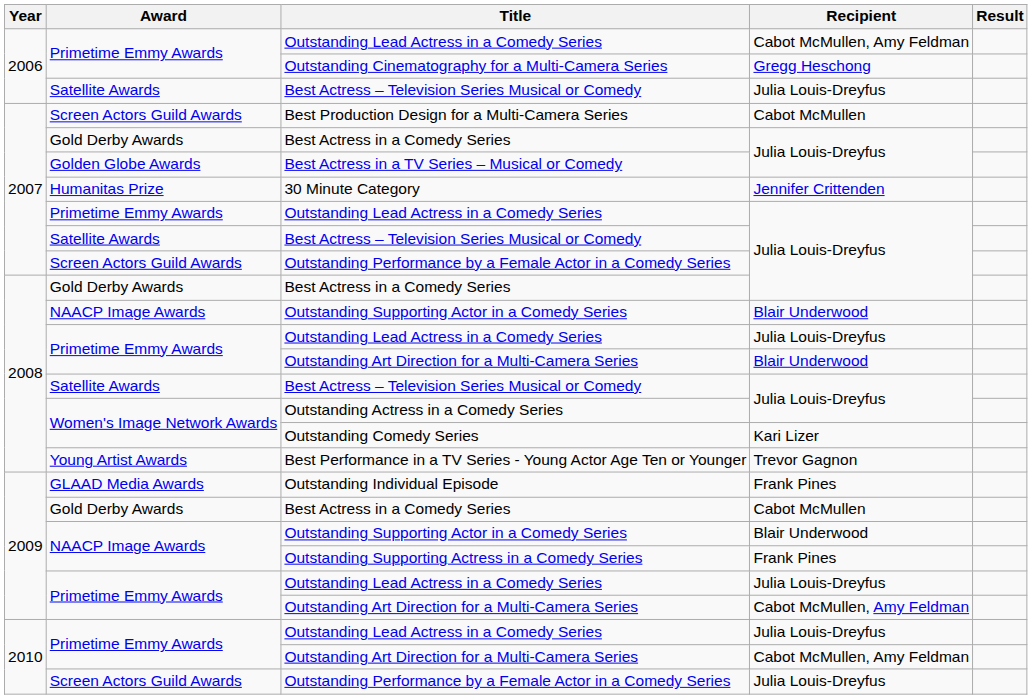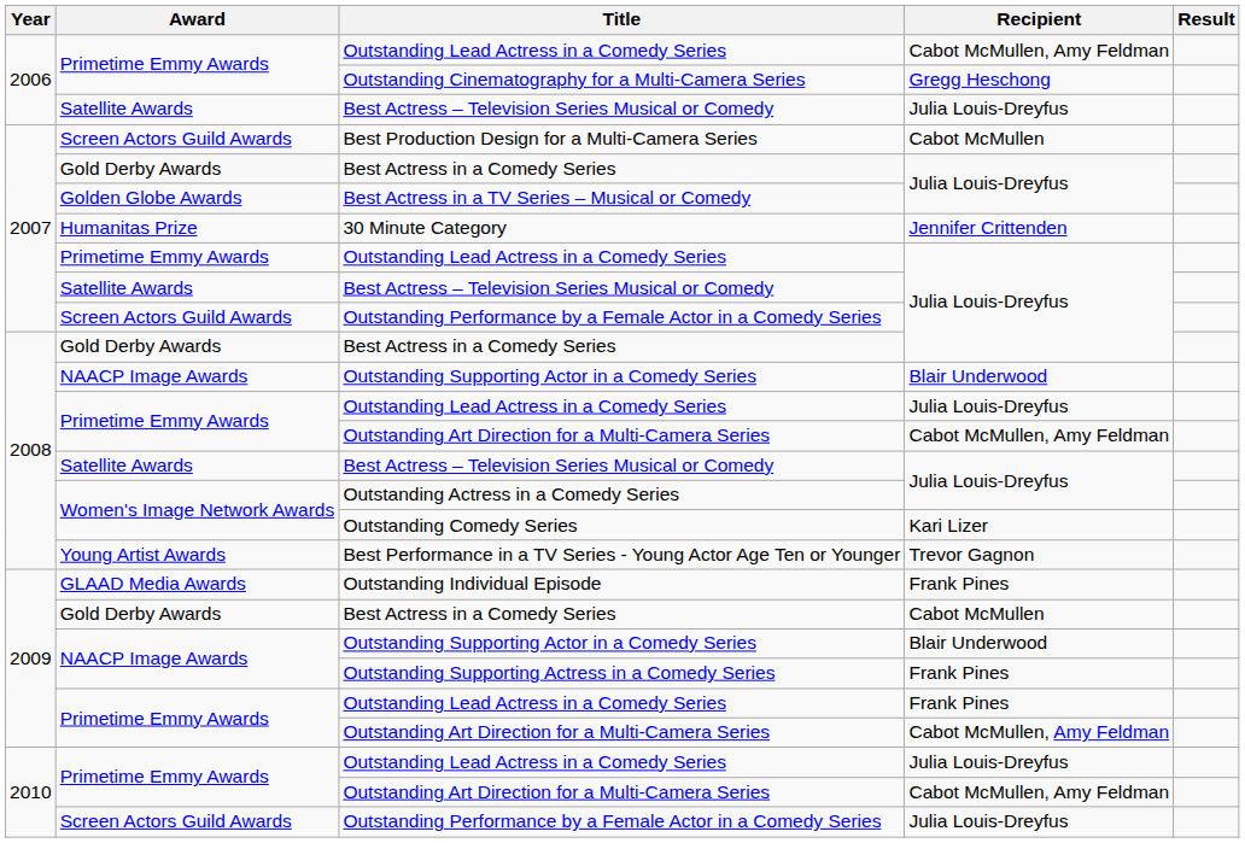2008 / Outstanding Art Direction for a Multi-Camera Series | Recipient: Blair Underwood -> Cabot McMullen, Amy Feldman
2009 / Outstanding Lead Actress in a Comedy Series | Recipient: Julia Louis-Dreyfus -> Frank Pines
